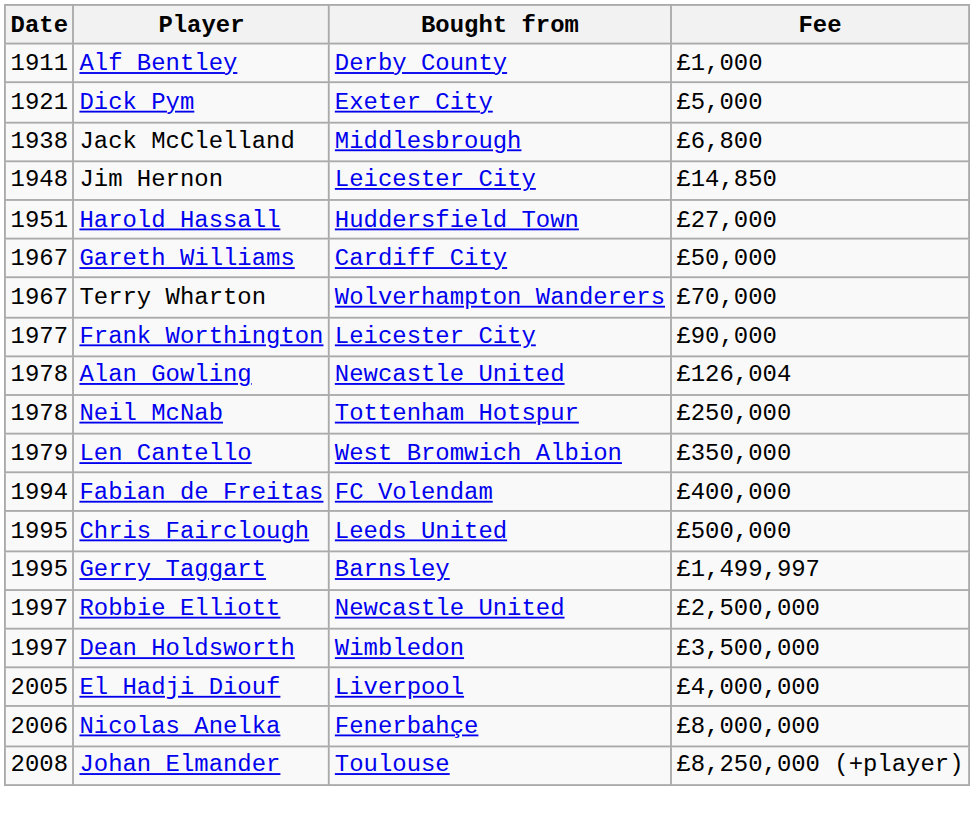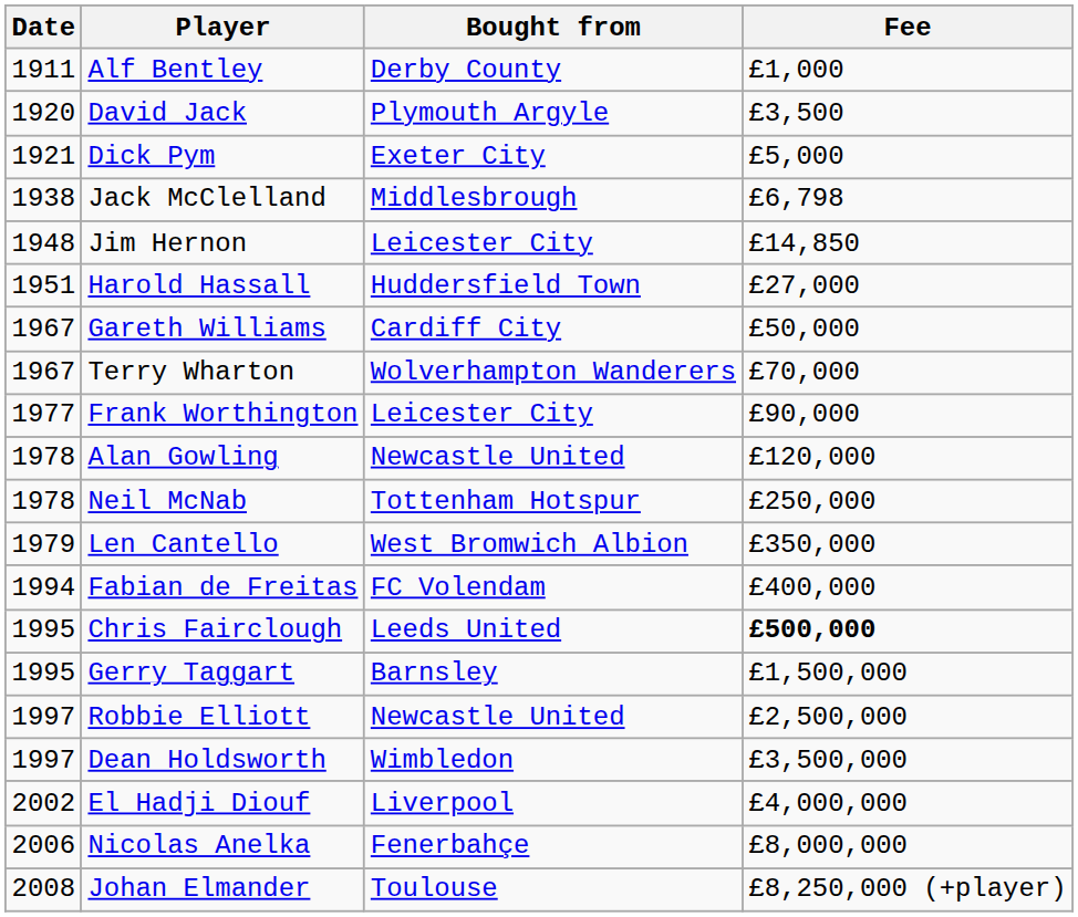+ row: 1920 | David Jack | Plymouth Argyle | £3,500
Jack McClelland | Fee: £6,800 -> £6,798
Alan Gowling | Fee: £126,004 -> £120,000
Chris Fairclough | Fee: normal -> bold
Gerry Taggart | Fee: £1,499,997 -> £1,500,000
El Hadji Diouf | Date: 2005 -> 2002
